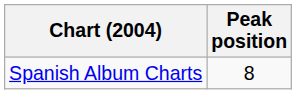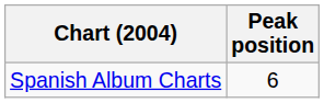Spanish Album Charts | Peak position: 8 -> 6
